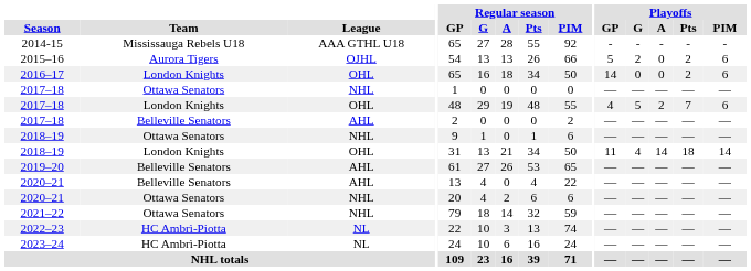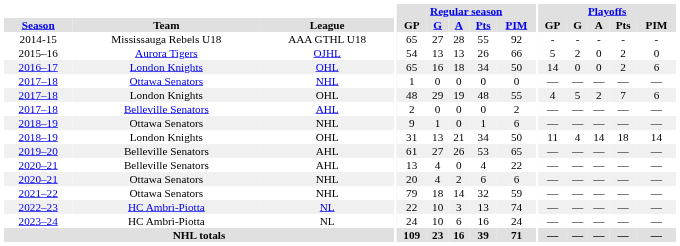2015–16 | Playoffs / PIM: 6 -> 0
